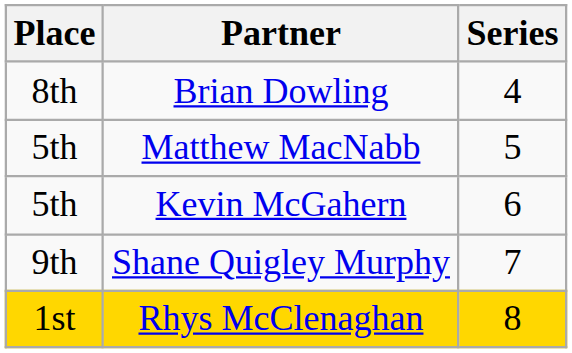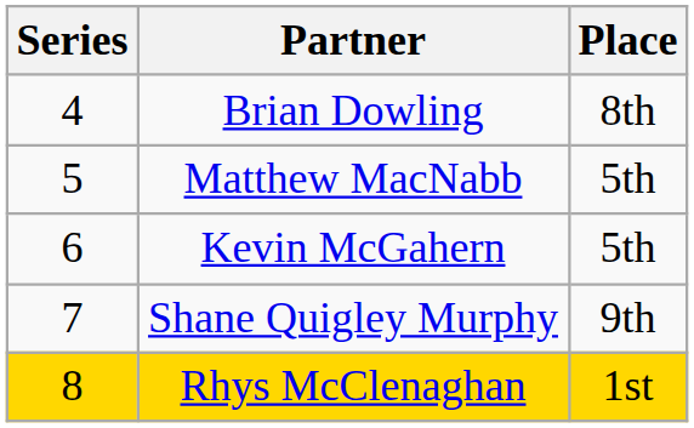columns swapped: Series <-> Place
